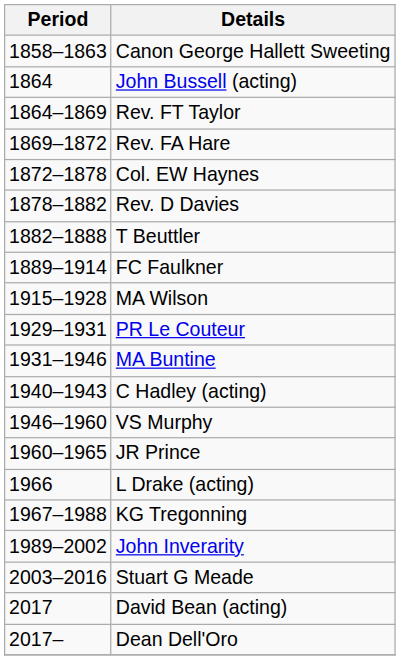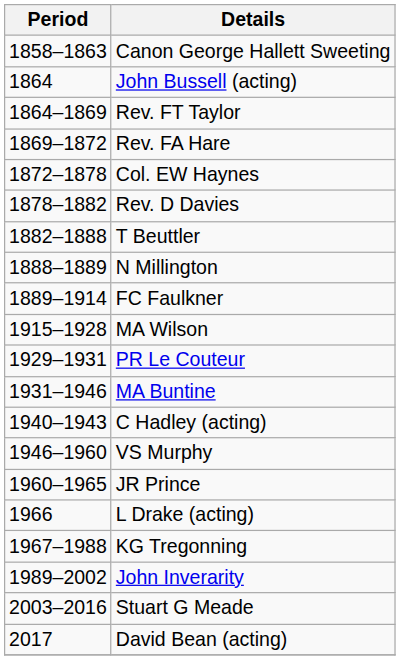+ row: 1888–1889 | N Millington
- row: 2017– | Dean Dell'Oro
